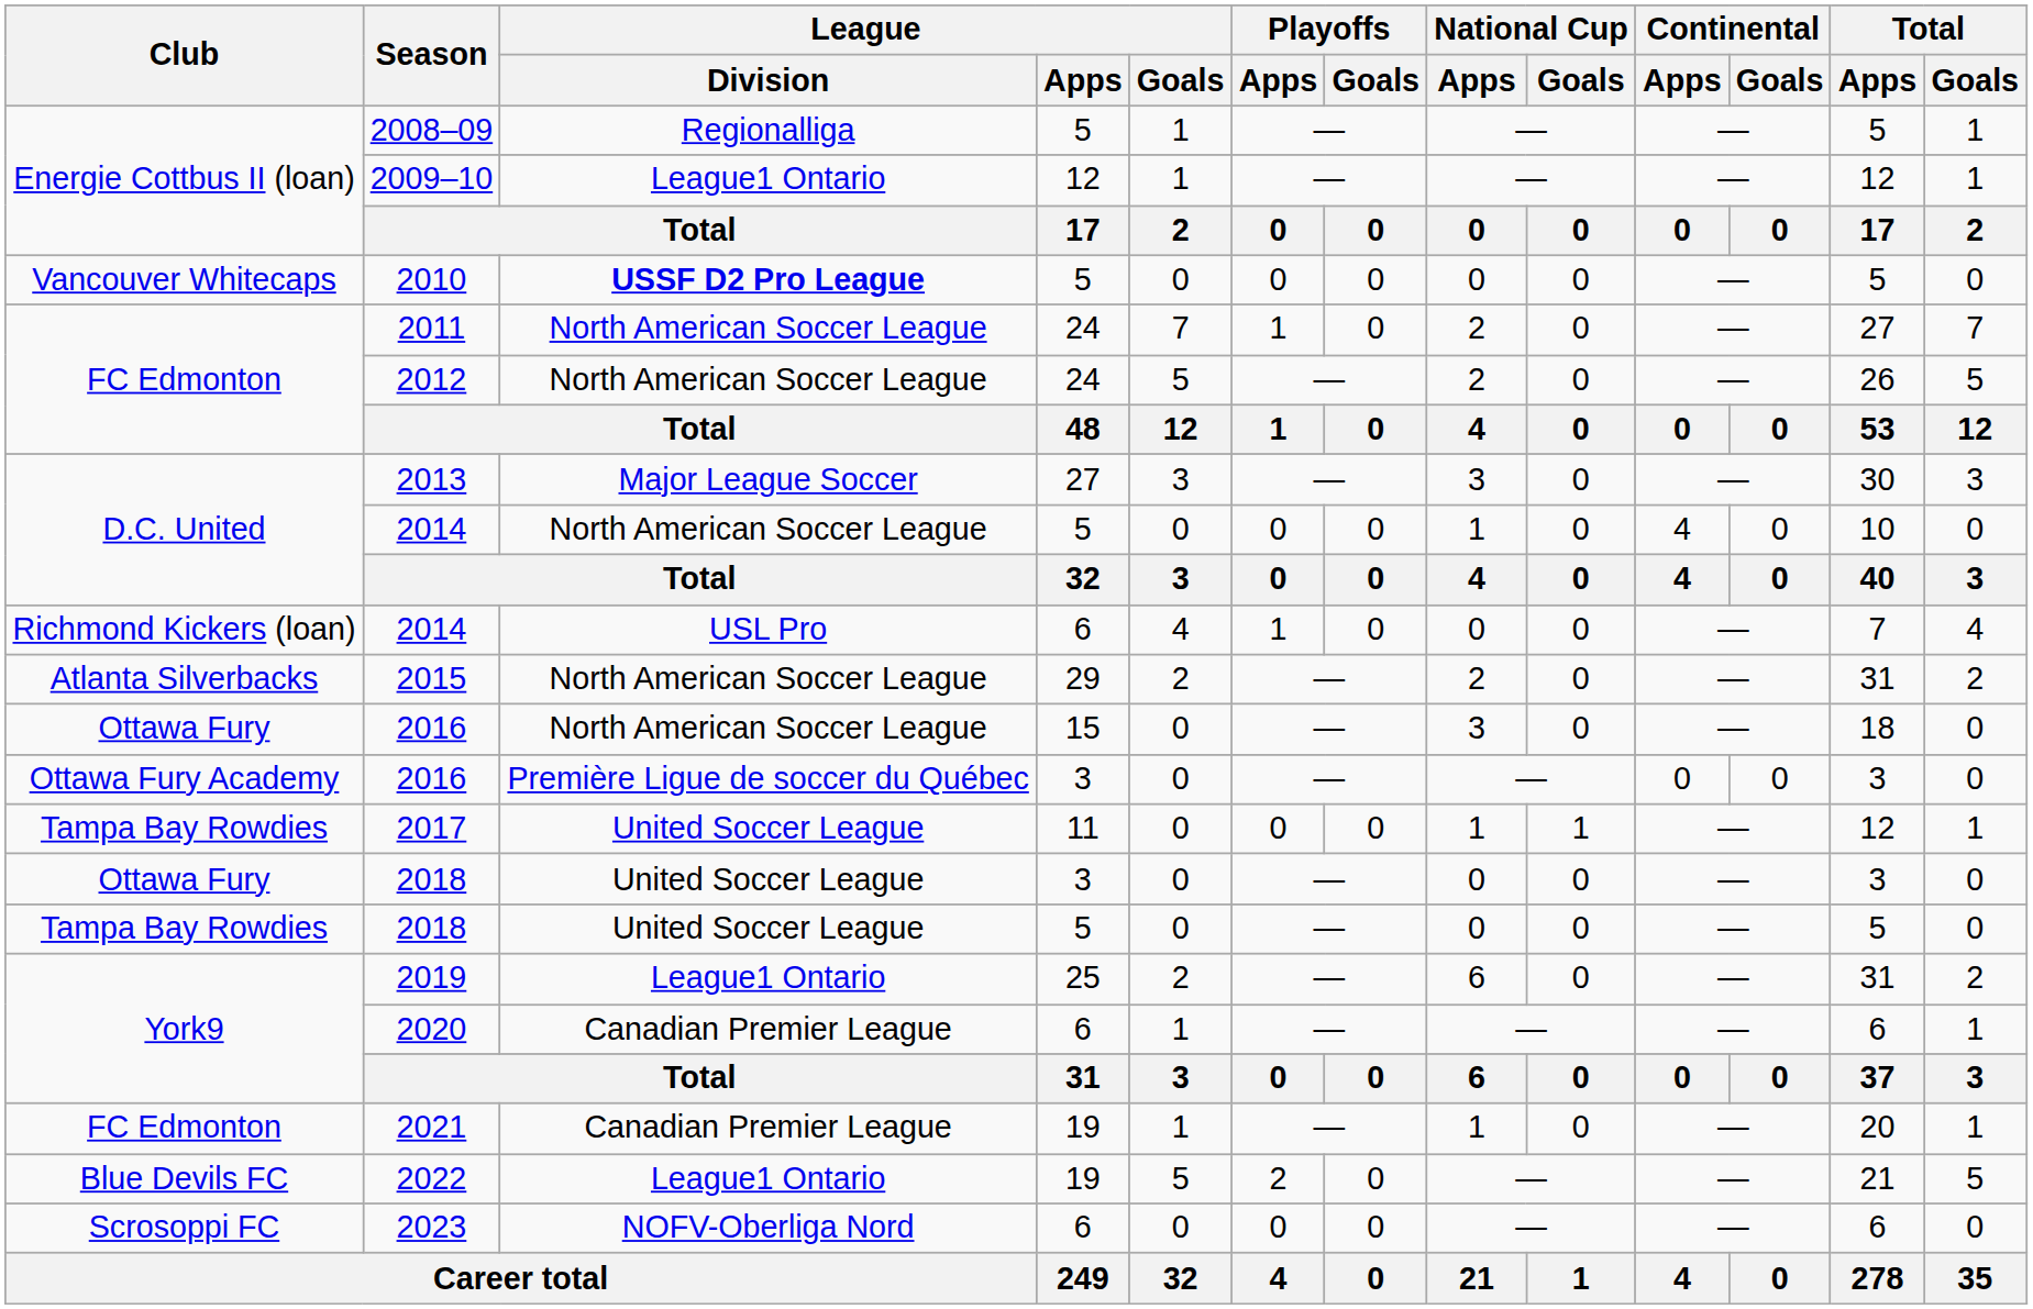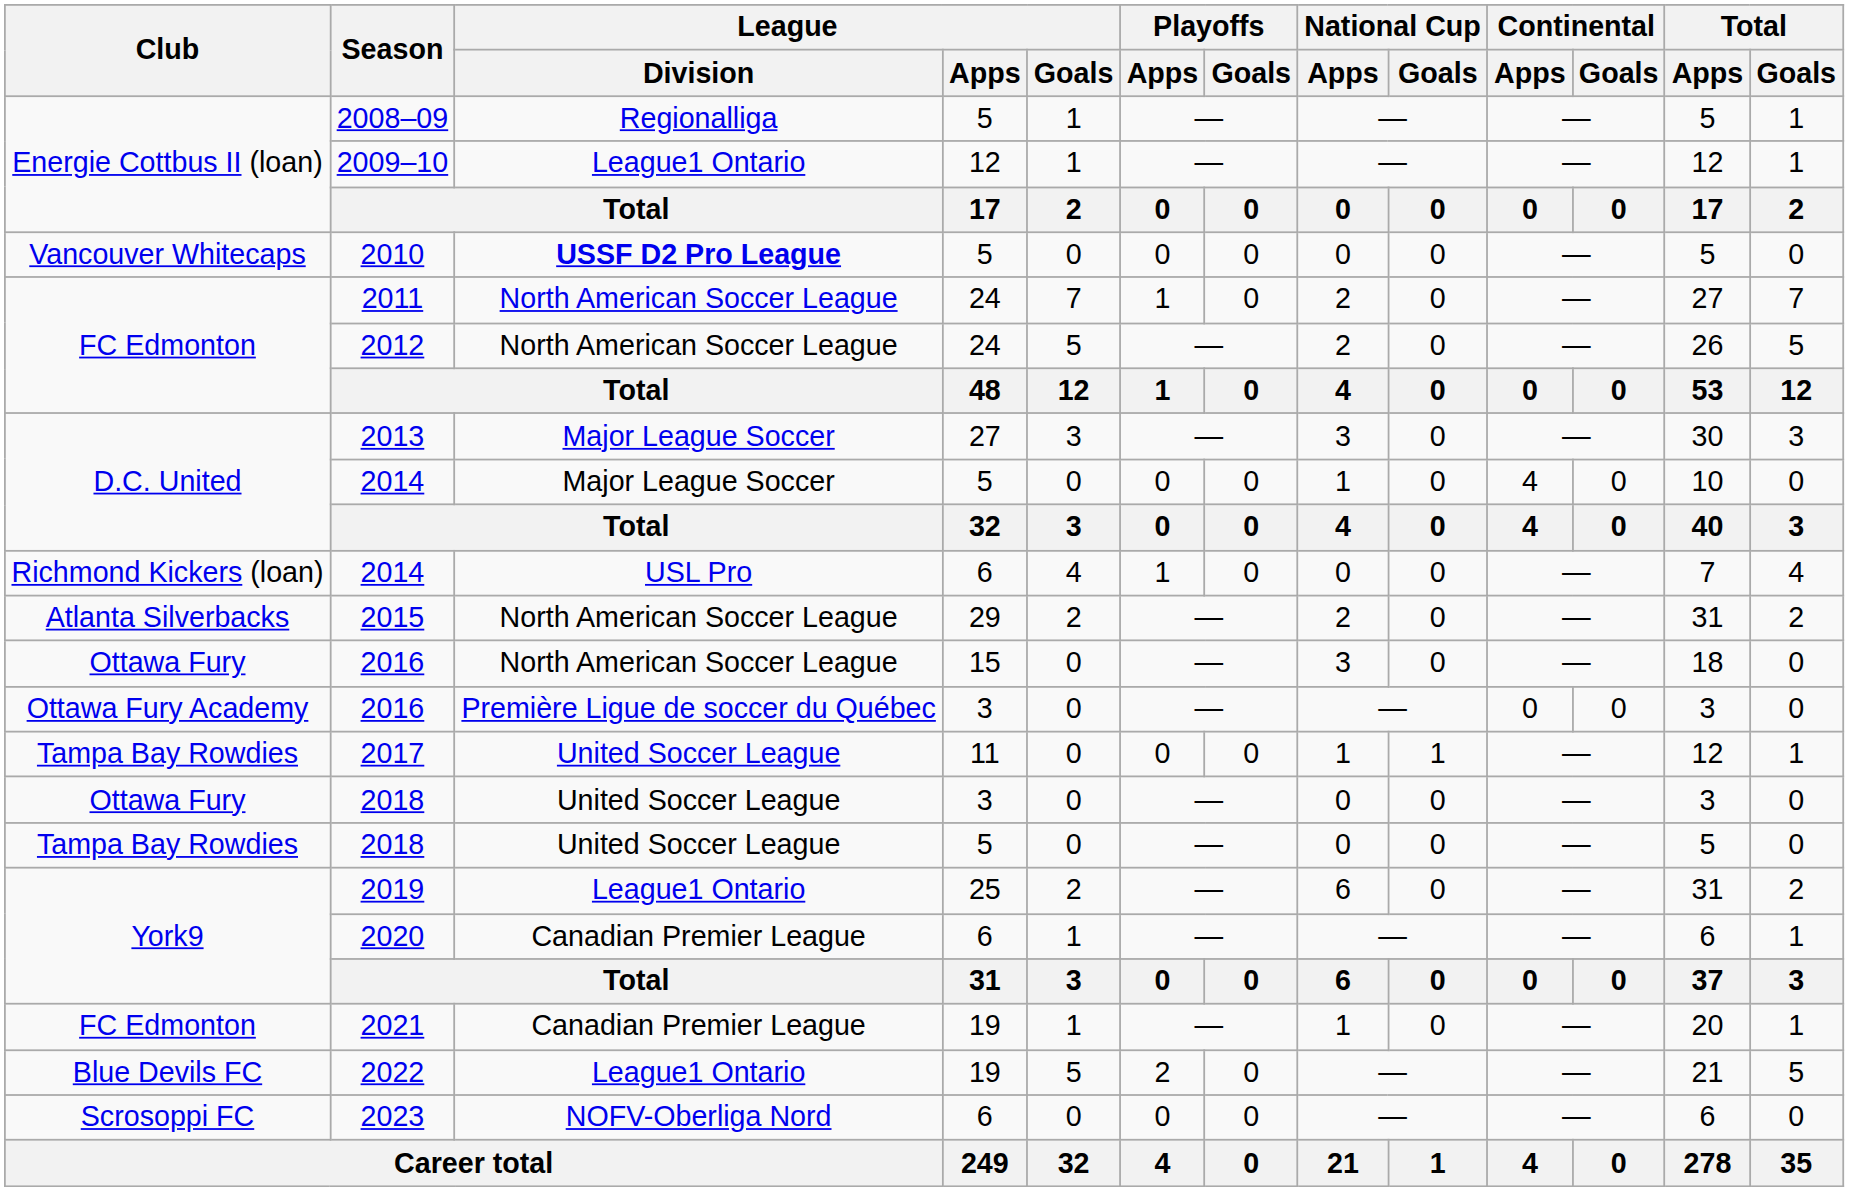D.C. United / 2014 | League / Division: North American Soccer League -> Major League Soccer
